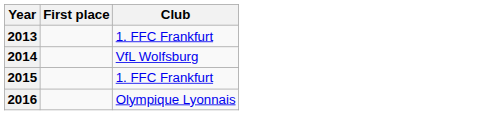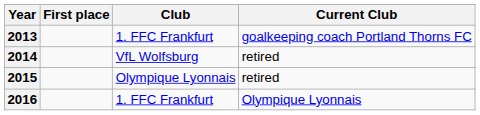+ column: Current Club | goalkeeping coach Portland Thorns FC | retired | retired | Olympique Lyonnais
2015 | Club: 1. FFC Frankfurt -> Olympique Lyonnais
2016 | Club: Olympique Lyonnais -> 1. FFC Frankfurt
